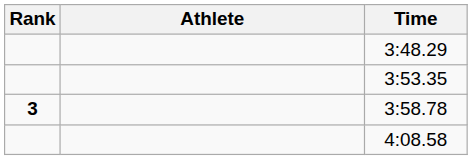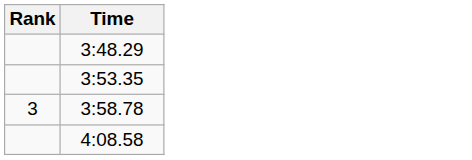- column: Athlete
3:58.78 | Rank: bold -> normal
